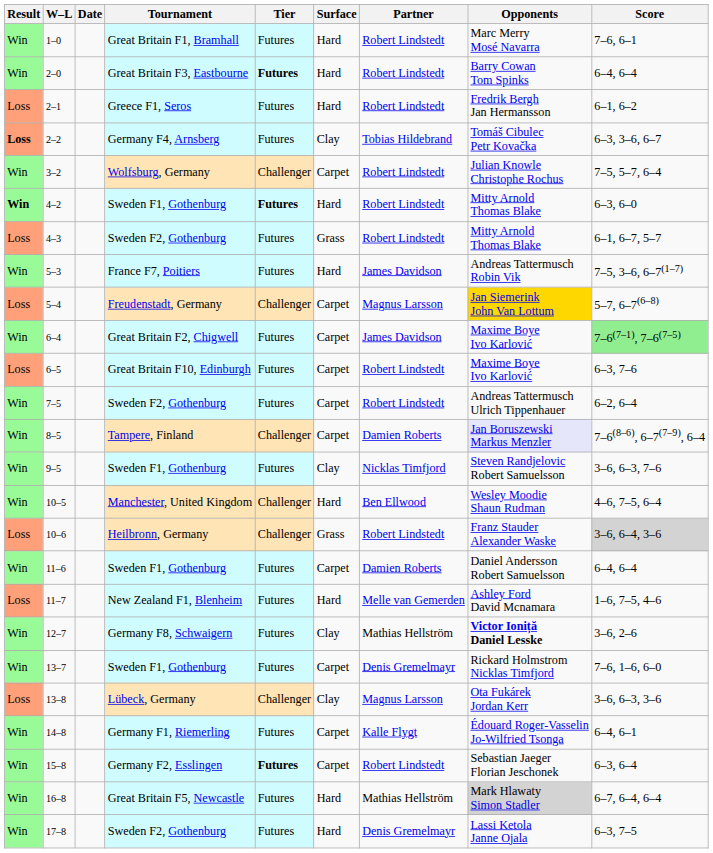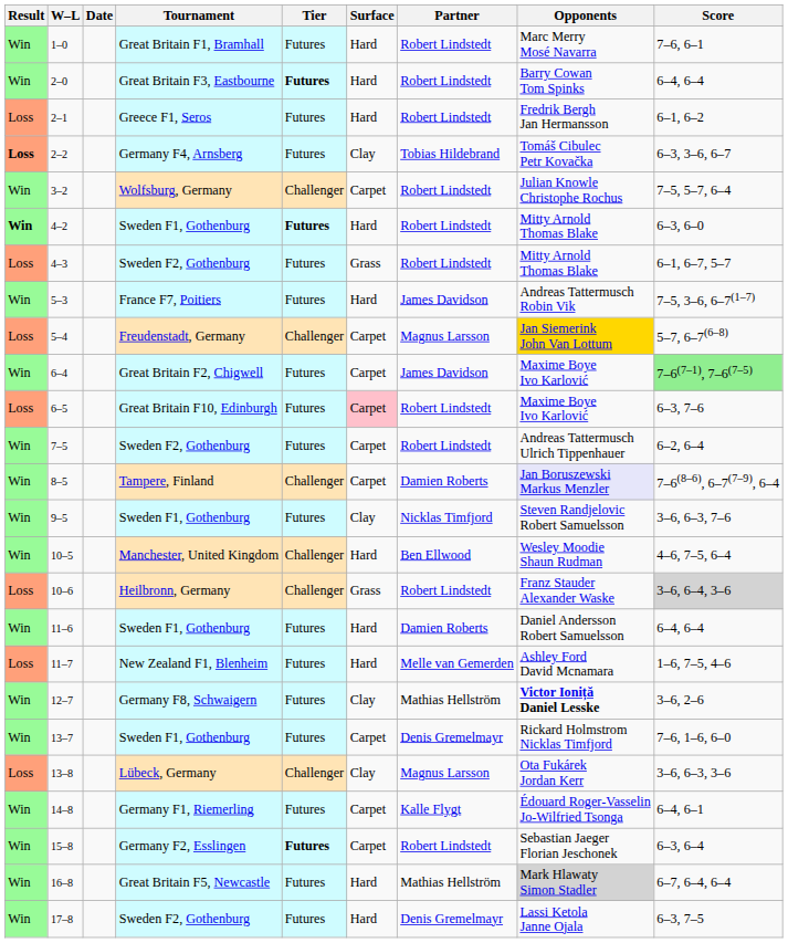6–5 | Surface: no background -> pink background
11–6 | Surface: Carpet -> Hard
